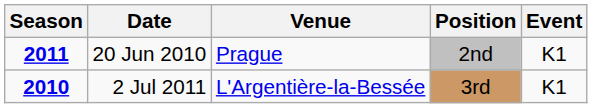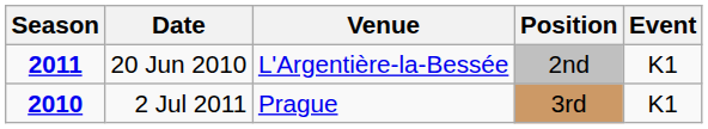20 Jun 2010 | Venue: Prague -> L'Argentière-la-Bessée
2 Jul 2011 | Venue: L'Argentière-la-Bessée -> Prague
